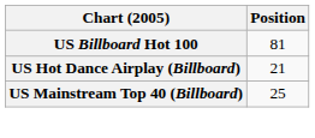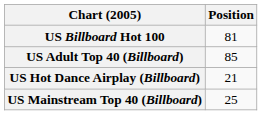+ row: US Adult Top 40 (Billboard) | 85
